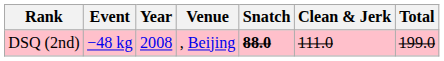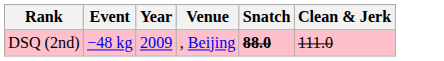- column: Total | 199.0
DSQ (2nd) | Year: 2008 -> 2009
